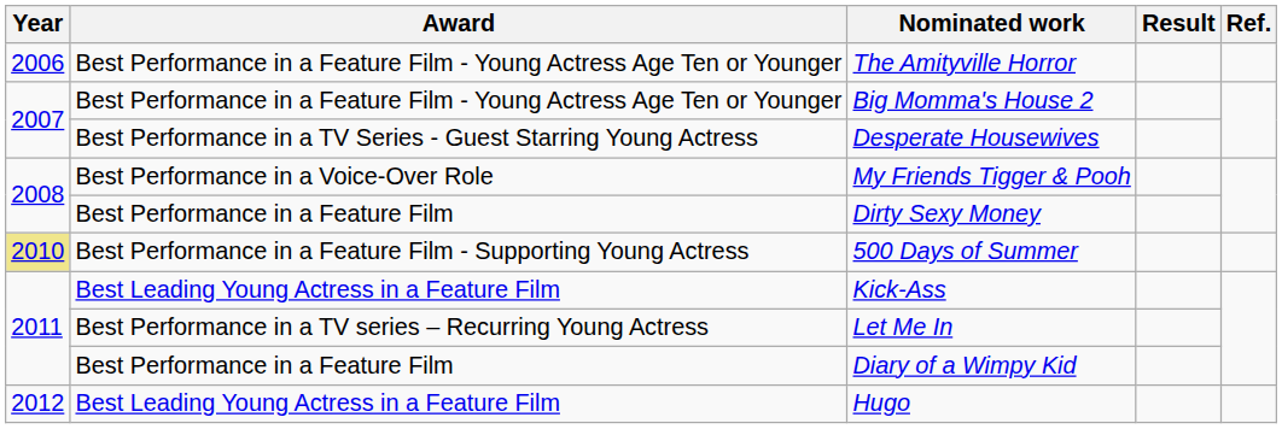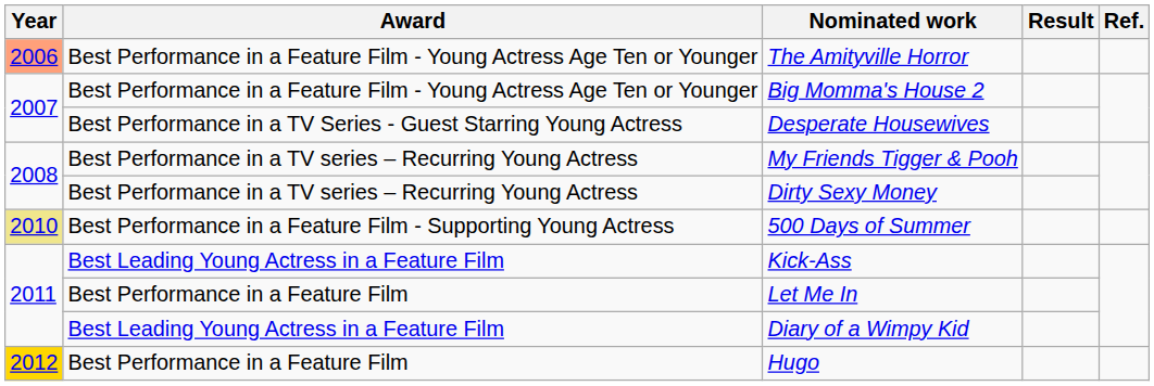The Amityville Horror | Year: no background -> lightsalmon background
My Friends Tigger & Pooh | Award: Best Performance in a Voice-Over Role -> Best Performance in a TV series – Recurring Young Actress
Dirty Sexy Money | Award: Best Performance in a Feature Film -> Best Performance in a TV series – Recurring Young Actress
Let Me In | Award: Best Performance in a TV series – Recurring Young Actress -> Best Performance in a Feature Film
Diary of a Wimpy Kid | Award: Best Performance in a Feature Film -> Best Leading Young Actress in a Feature Film
Hugo | Year: no background -> gold background
Hugo | Award: Best Leading Young Actress in a Feature Film -> Best Performance in a Feature Film
